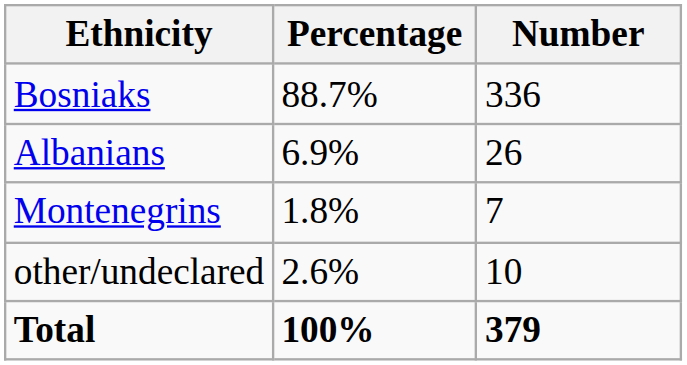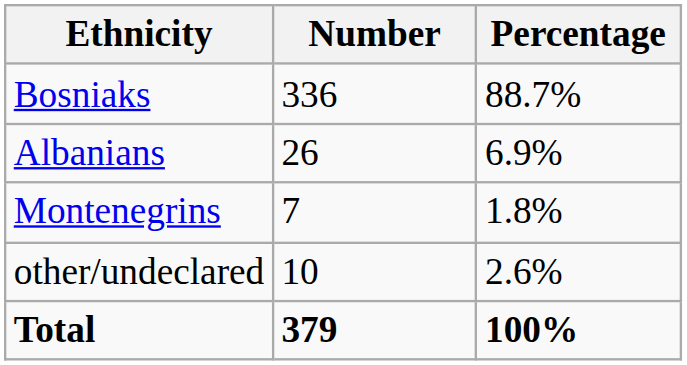columns swapped: Number <-> Percentage
